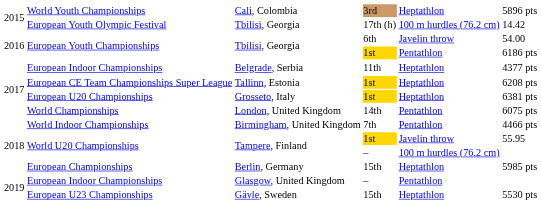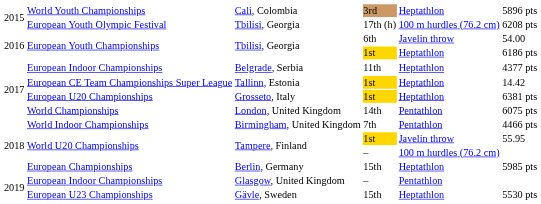European Youth Olympic Festival | column 6: 14.42 -> 6208 pts
European Youth Championships / 1st | column 5: Pentathlon -> Heptathlon
European CE Team Championships Super League | column 6: 6208 pts -> 14.42
